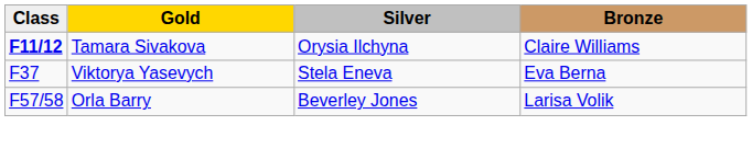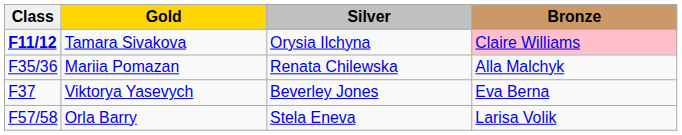Tamara Sivakova | Bronze: no background -> pink background
+ row: F35/36 | Mariia Pomazan | Renata Chilewska | Alla Malchyk
Viktorya Yasevych | Silver: Stela Eneva -> Beverley Jones
Orla Barry | Silver: Beverley Jones -> Stela Eneva
